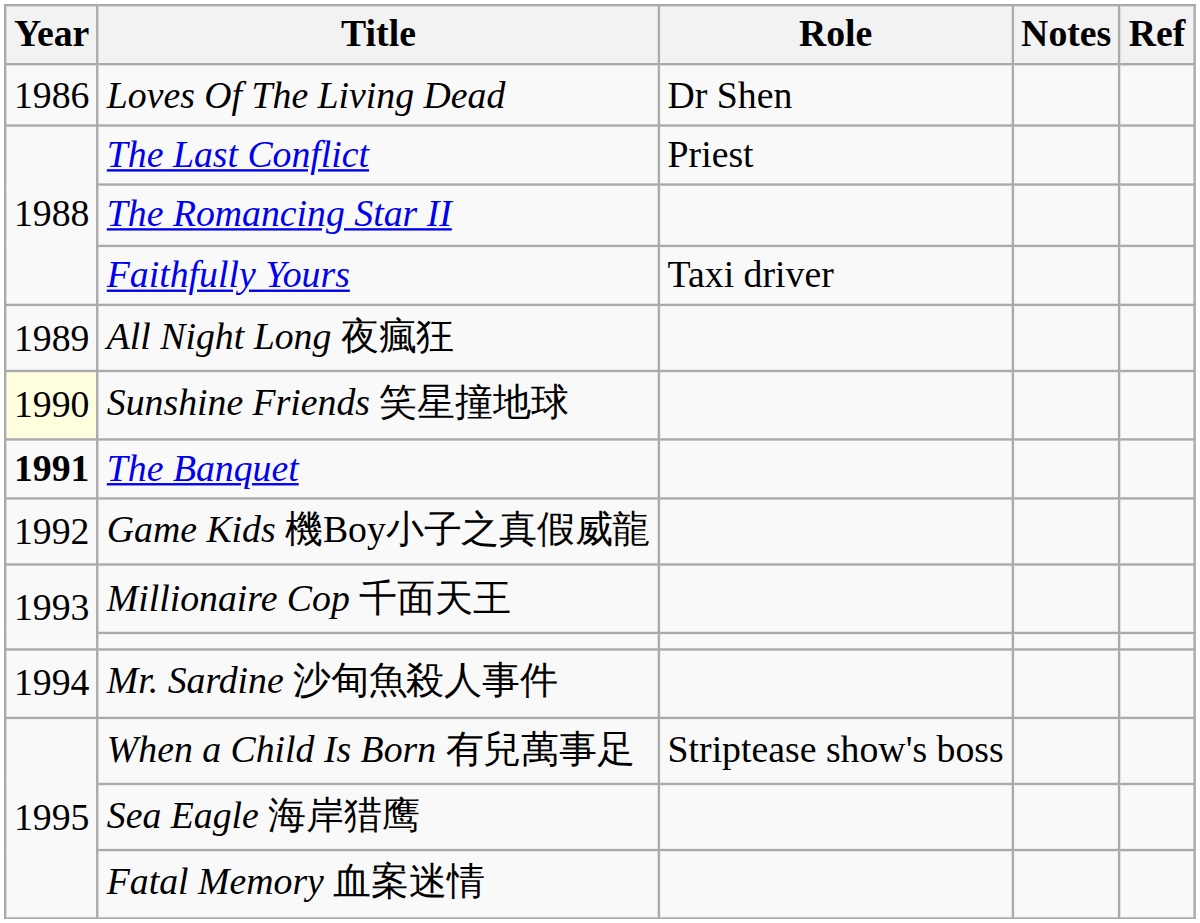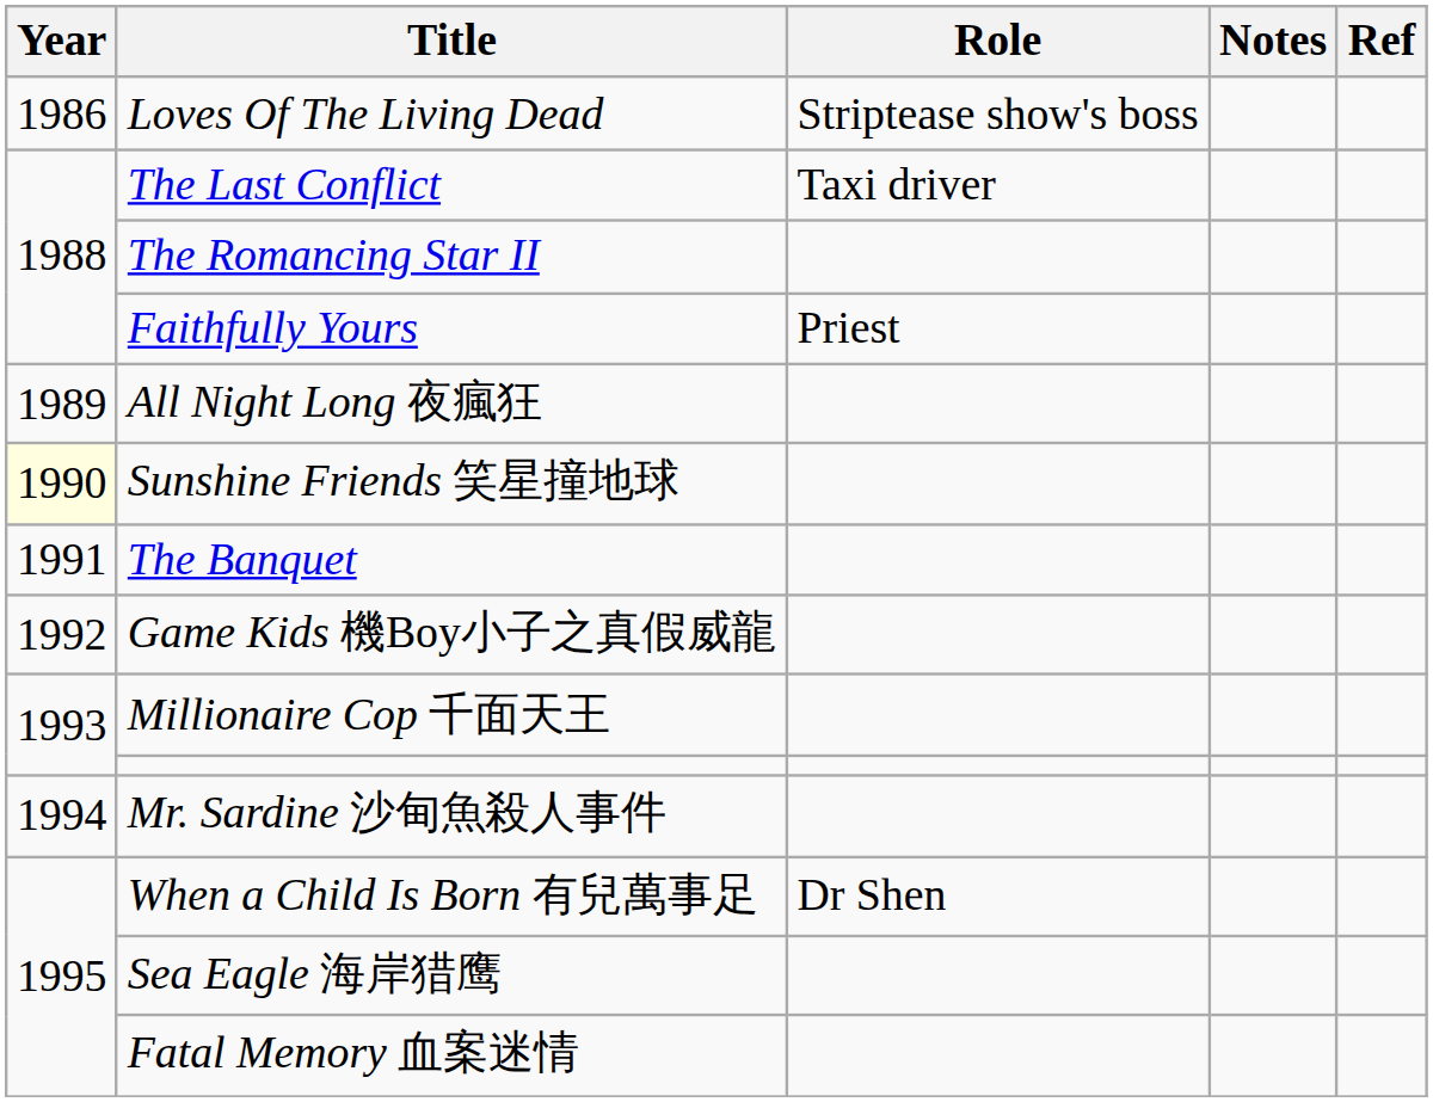Loves Of The Living Dead | Role: Dr Shen -> Striptease show's boss
The Last Conflict | Role: Priest -> Taxi driver
Faithfully Yours | Role: Taxi driver -> Priest
The Banquet | Year: bold -> normal
When a Child Is Born 有兒萬事足 | Role: Striptease show's boss -> Dr Shen
